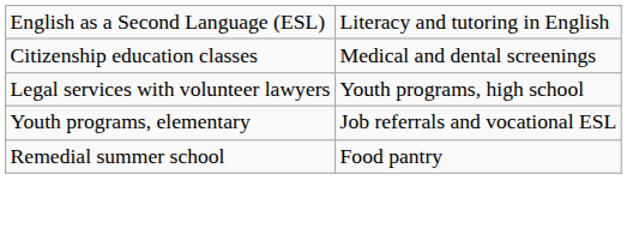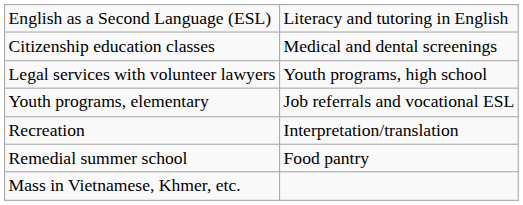+ row: Recreation | Interpretation/translation
+ row: Mass in Vietnamese, Khmer, etc.
